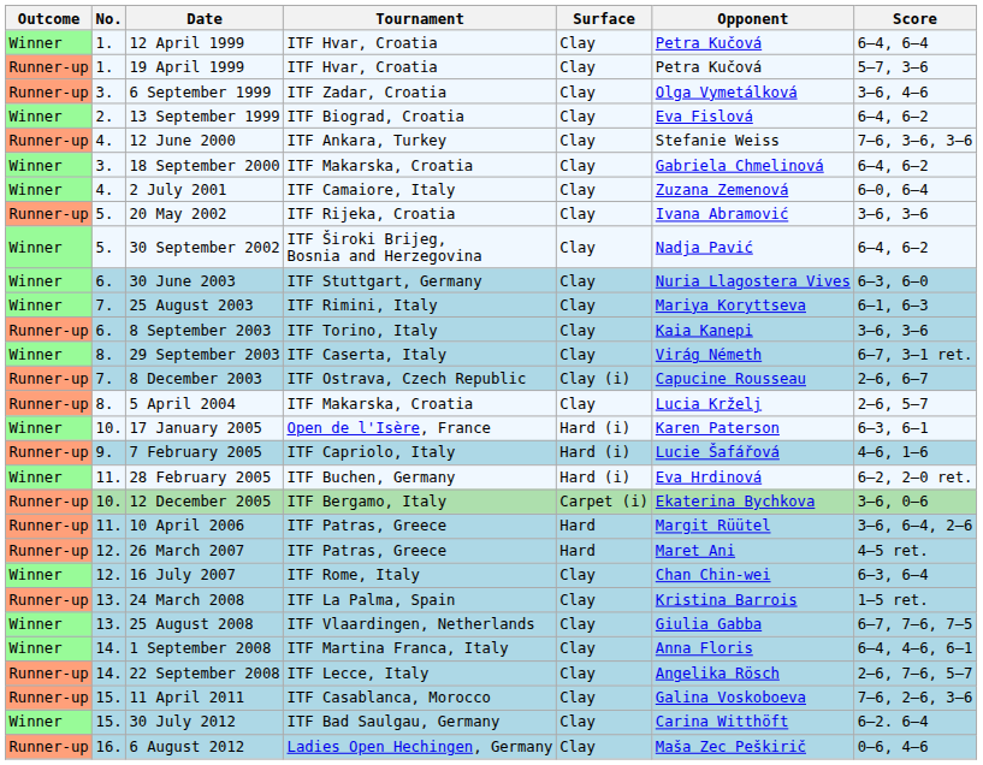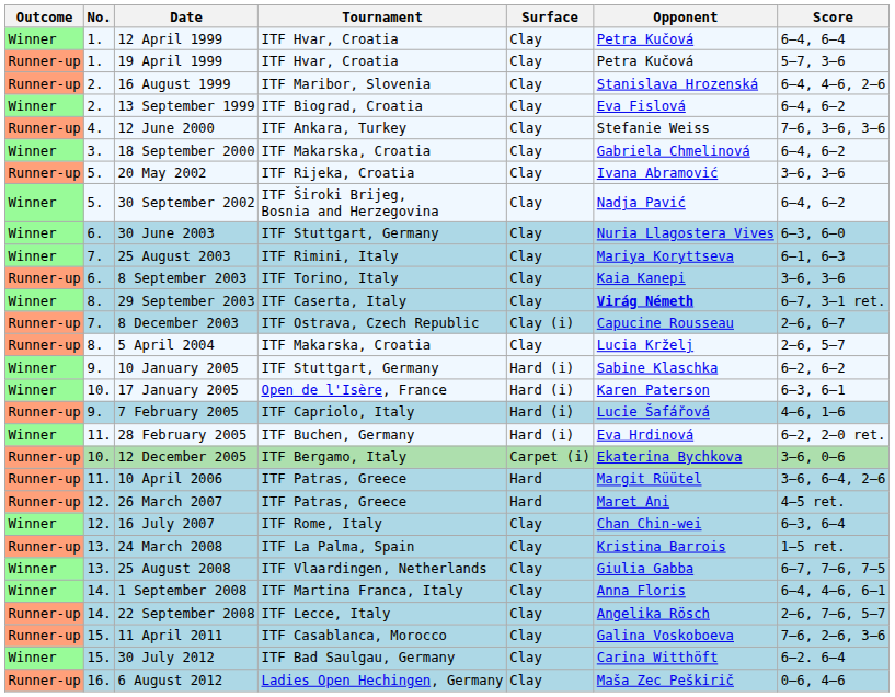+ row: Runner-up | 2. | 16 August 1999 | ITF Maribor, Slovenia | Clay | Stanislava Hrozenská | 6–4, 4–6, 2–6
- row: Runner-up | 3. | 6 September 1999 | ITF Zadar, Croatia | Clay | Olga Vymetálková | 3–6, 4–6
- row: Winner | 4. | 2 July 2001 | ITF Camaiore, Italy | Clay | Zuzana Zemenová | 6–0, 6–4
29 September 2003 | Opponent: normal -> bold
+ row: Winner | 9. | 10 January 2005 | ITF Stuttgart, Germany | Hard (i) | Sabine Klaschka | 6–2, 6–2
